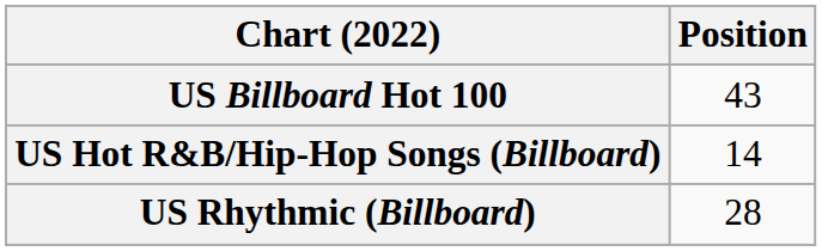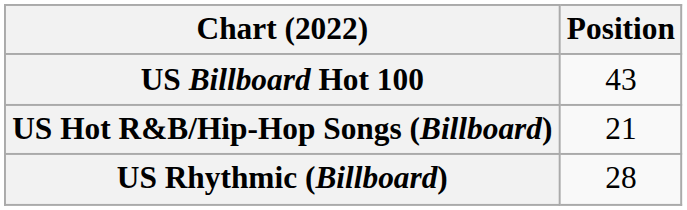US Hot R&B/Hip-Hop Songs (Billboard) | Position: 14 -> 21
